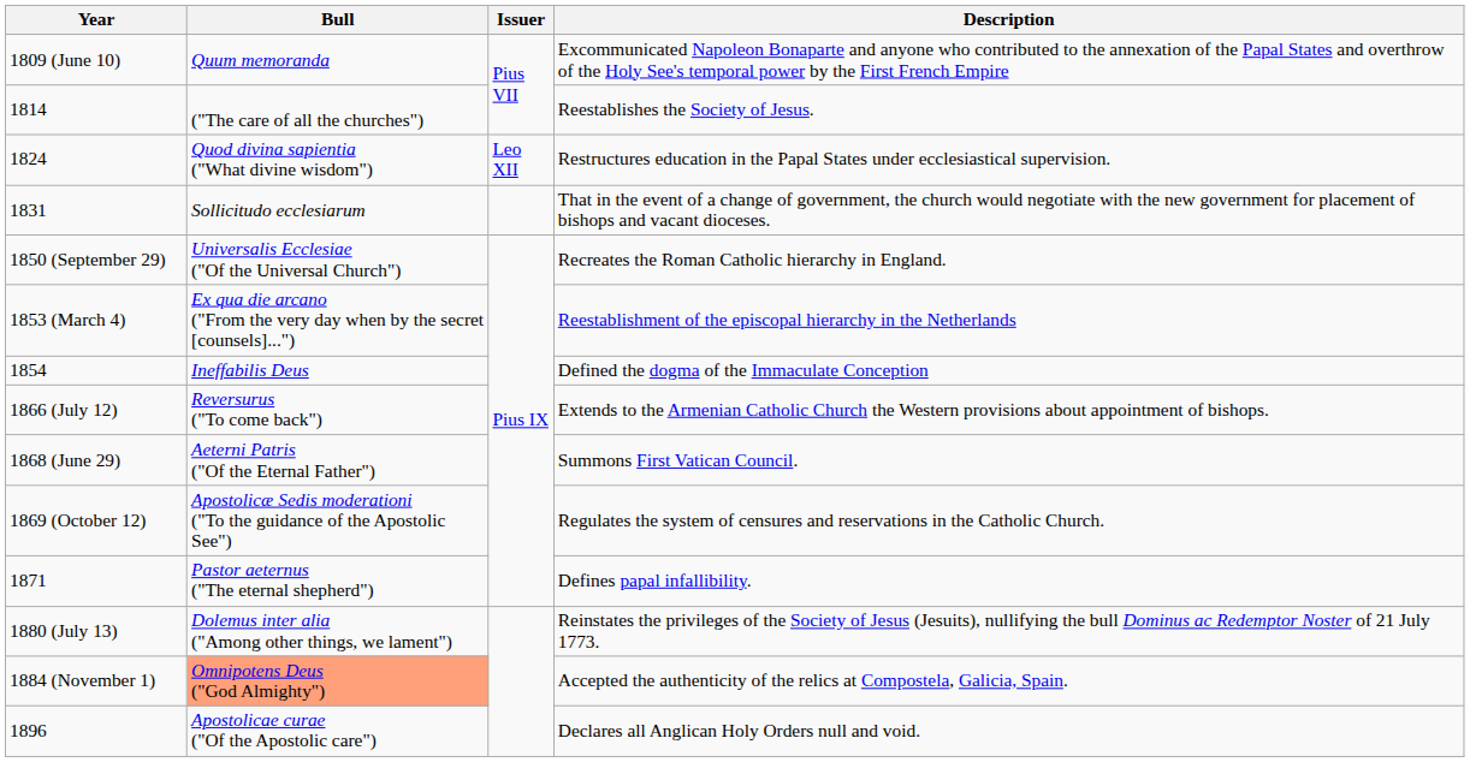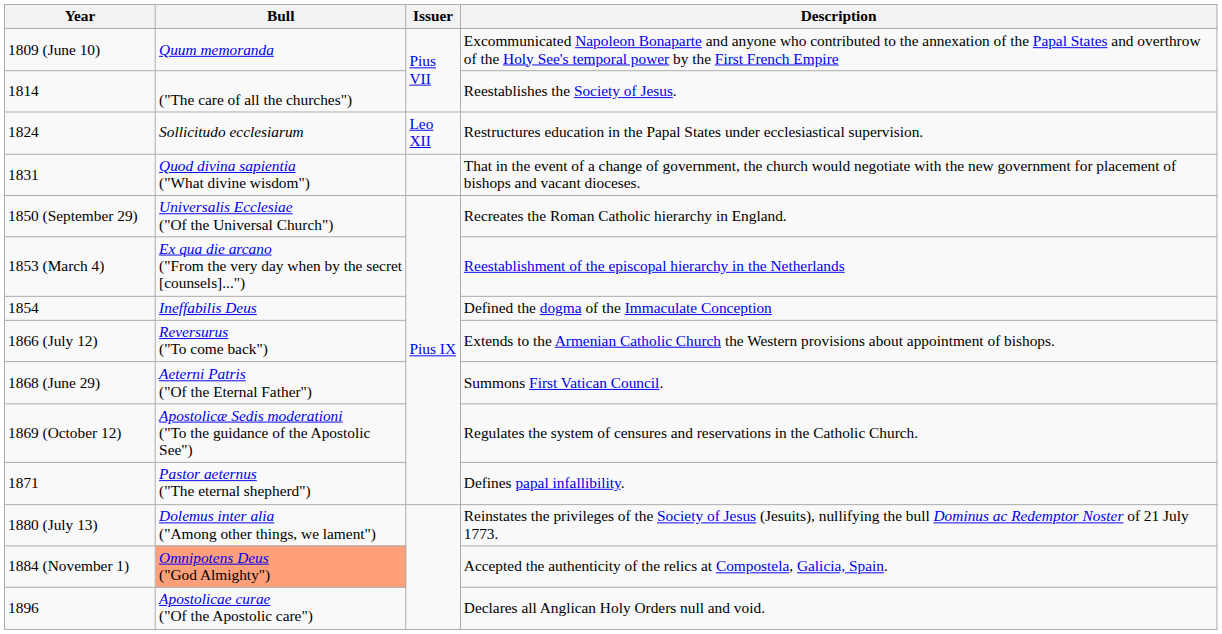1824 | Bull: Quod divina sapientia ("What divine wisdom") -> Sollicitudo ecclesiarum
1831 | Bull: Sollicitudo ecclesiarum -> Quod divina sapientia ("What divine wisdom")
